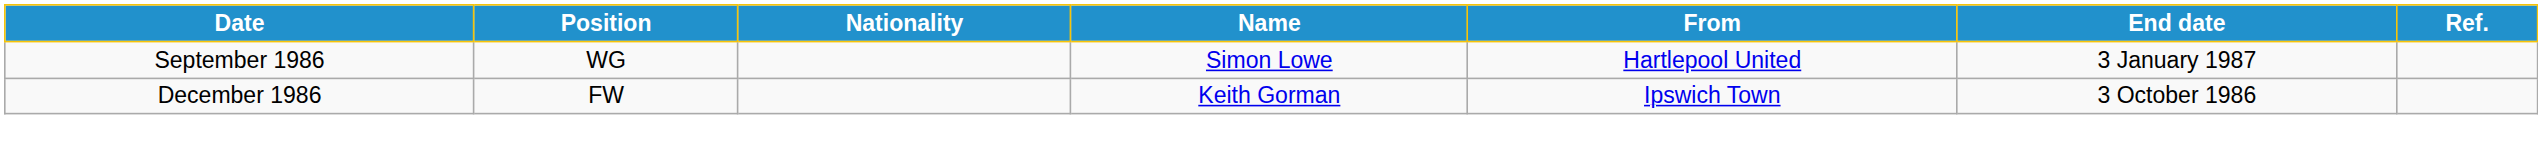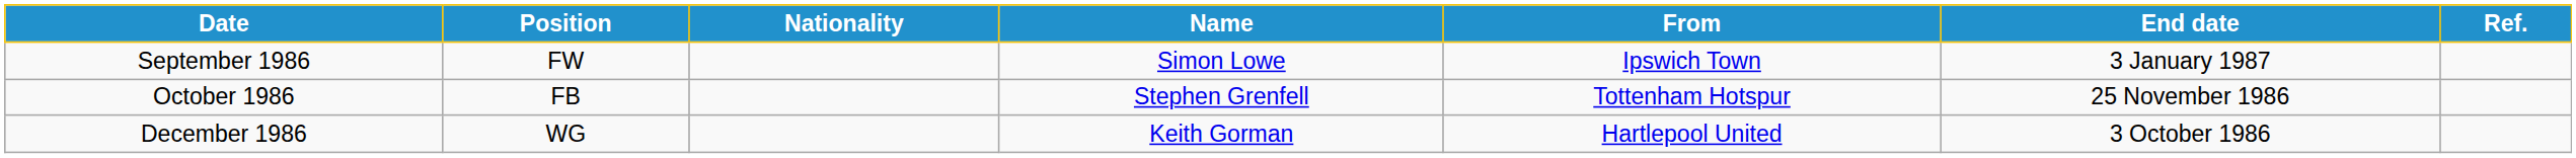September 1986 | Position: WG -> FW
September 1986 | From: Hartlepool United -> Ipswich Town
+ row: October 1986 | FB | Stephen Grenfell | Tottenham Hotspur | 25 November 1986
December 1986 | Position: FW -> WG
December 1986 | From: Ipswich Town -> Hartlepool United
